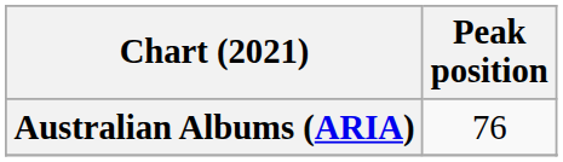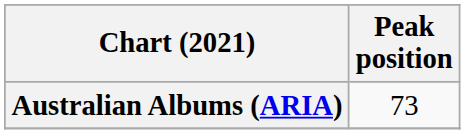Australian Albums (ARIA) | Peak position: 76 -> 73
